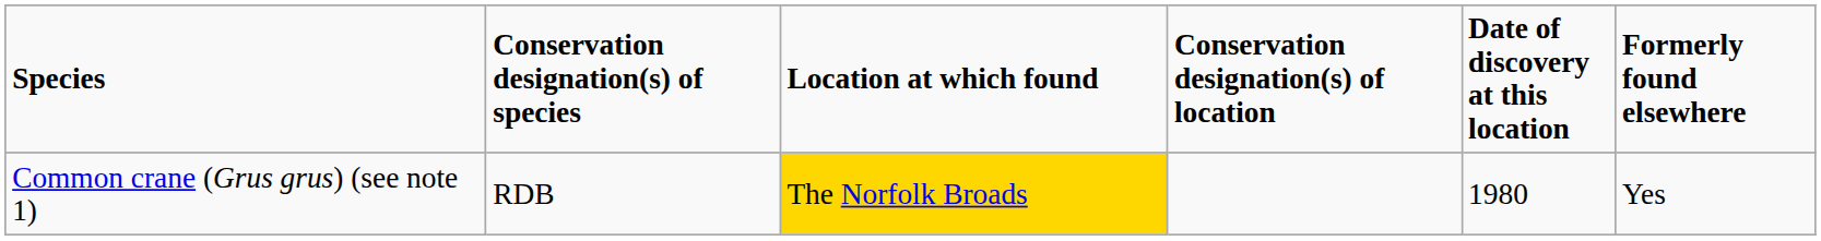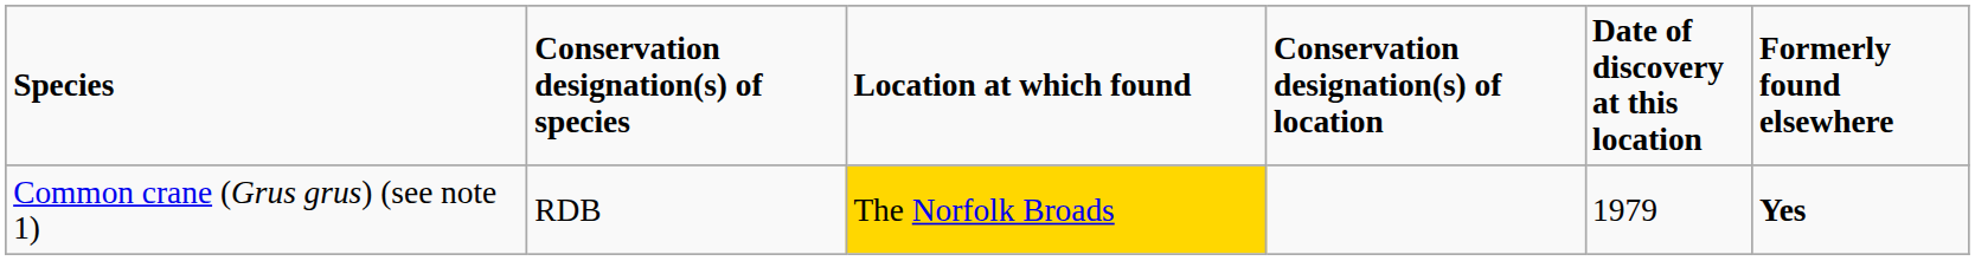Common crane (Grus grus) (see note 1) | Date of discovery at this location: 1980 -> 1979
Common crane (Grus grus) (see note 1) | Formerly found elsewhere: normal -> bold
